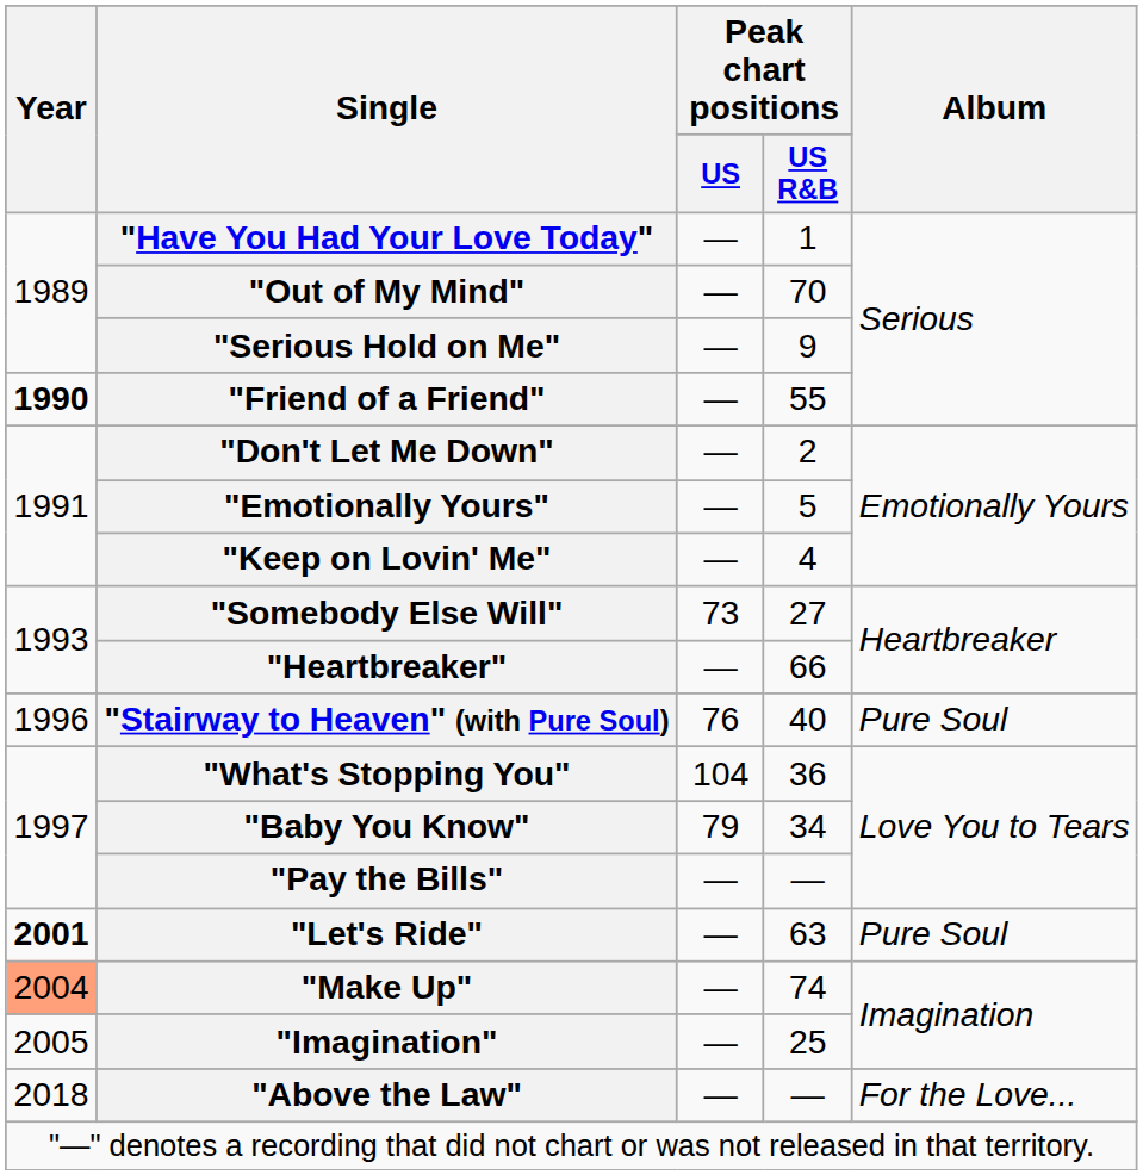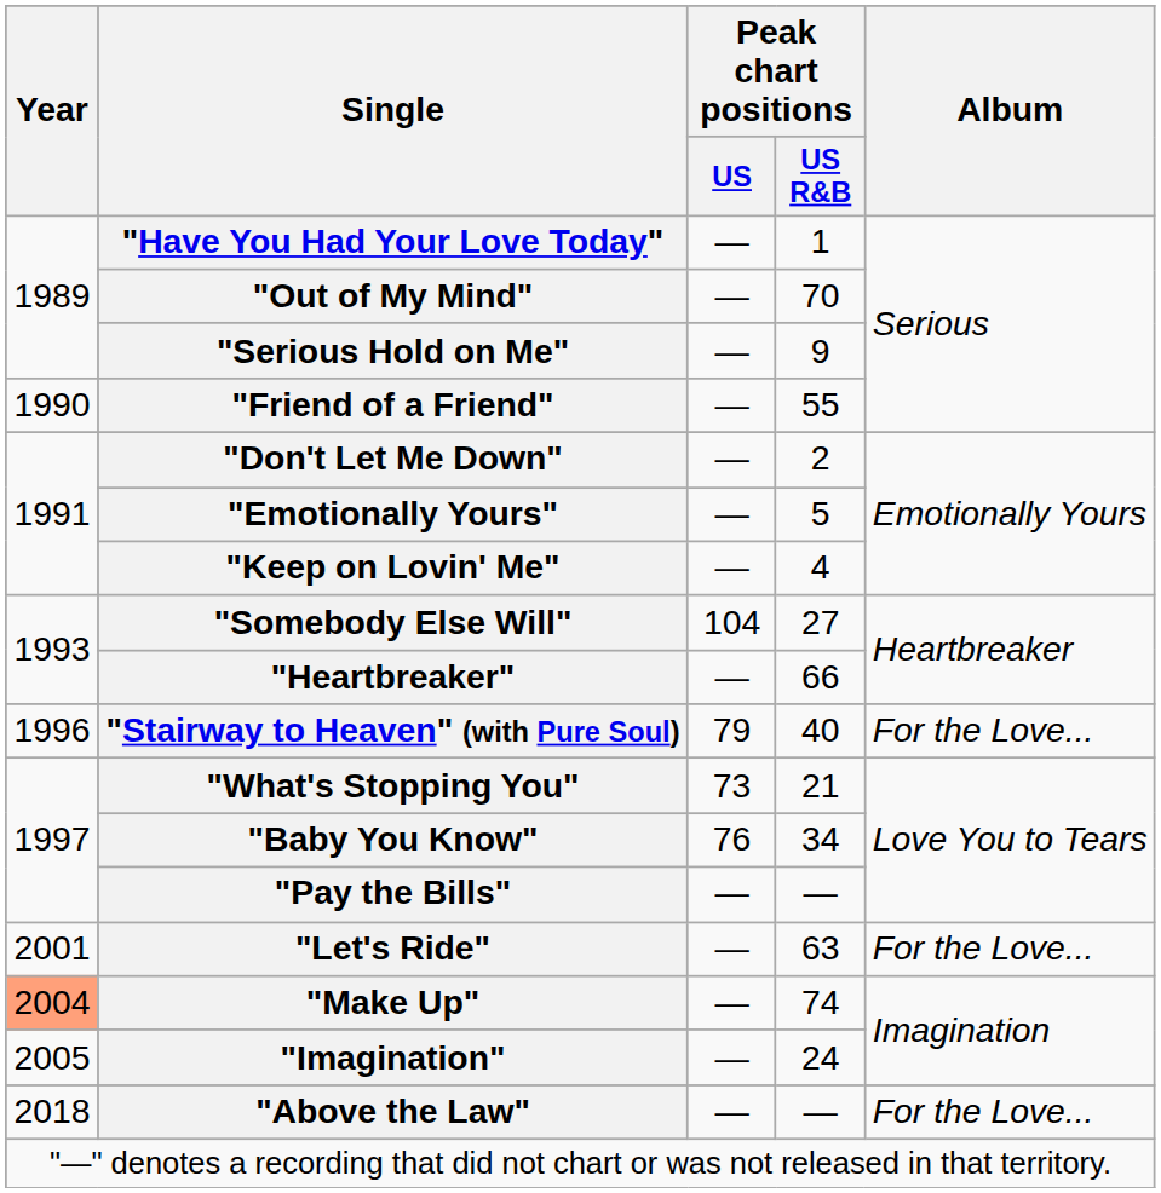"Friend of a Friend" | Year: bold -> normal
"Somebody Else Will" | Peak chart positions / US: 73 -> 104
"Stairway to Heaven" (with Pure Soul) | Peak chart positions / US: 76 -> 79
"Stairway to Heaven" (with Pure Soul) | Album: Pure Soul -> For the Love...
"What's Stopping You" | Peak chart positions / US: 104 -> 73
"What's Stopping You" | Peak chart positions / US R&B: 36 -> 21
"Baby You Know" | Peak chart positions / US: 79 -> 76
"Let's Ride" | Year: bold -> normal
"Let's Ride" | Album: Pure Soul -> For the Love...
"Imagination" | Peak chart positions / US R&B: 25 -> 24
